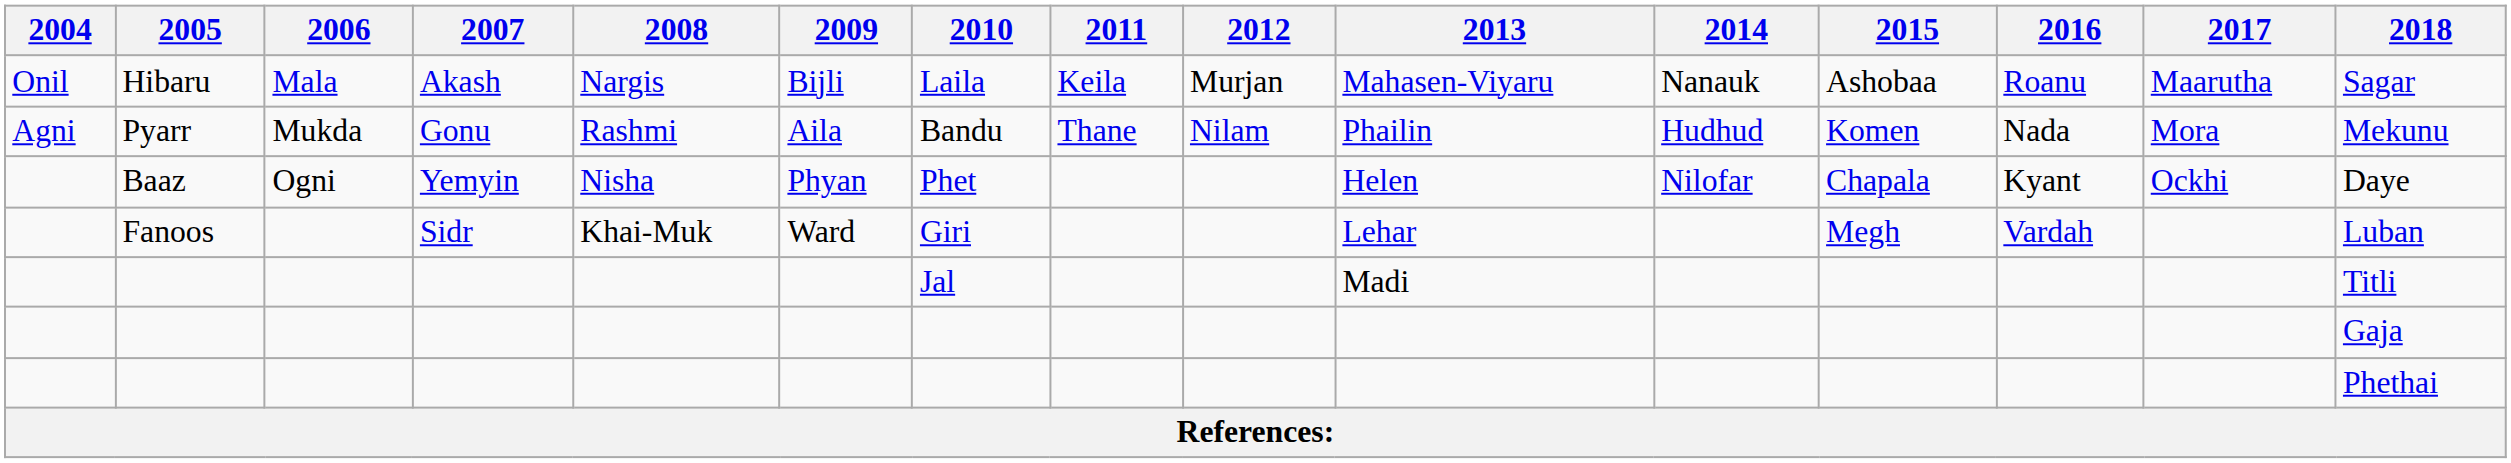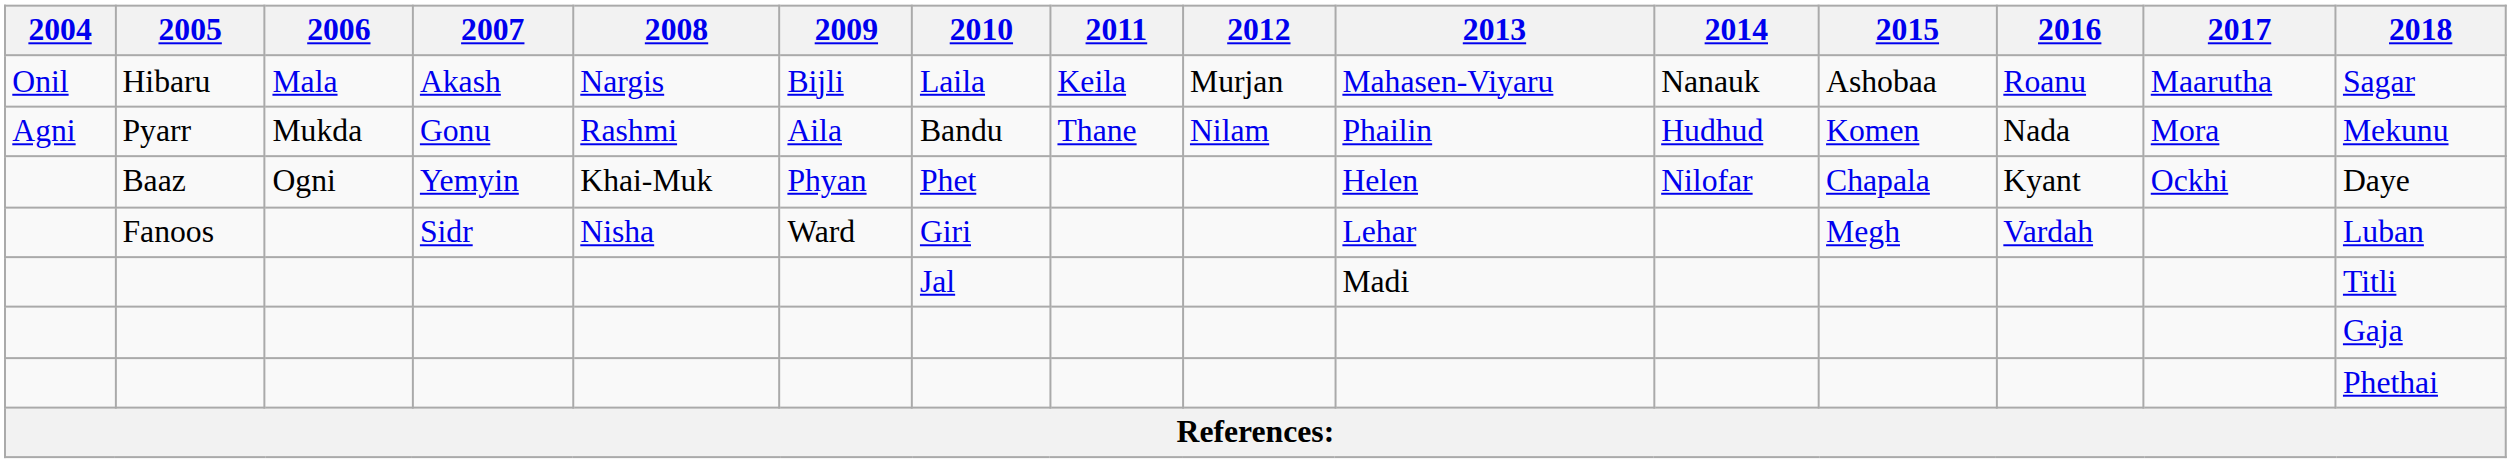Baaz | 2008: Nisha -> Khai-Muk
Fanoos | 2008: Khai-Muk -> Nisha
